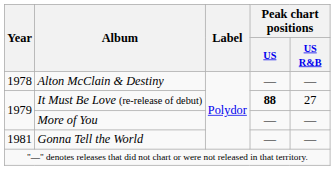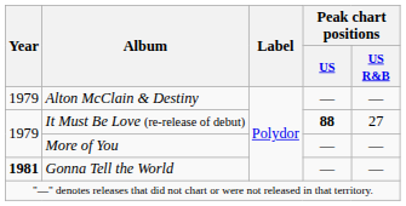Alton McClain & Destiny | Year: 1978 -> 1979
Gonna Tell the World | Year: normal -> bold
